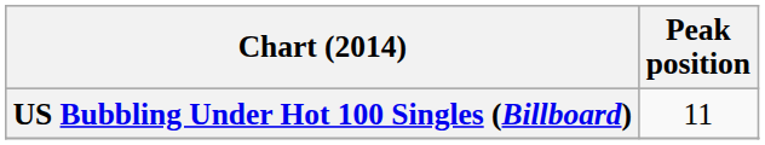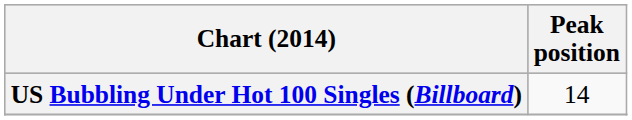US Bubbling Under Hot 100 Singles (Billboard) | Peak position: 11 -> 14
